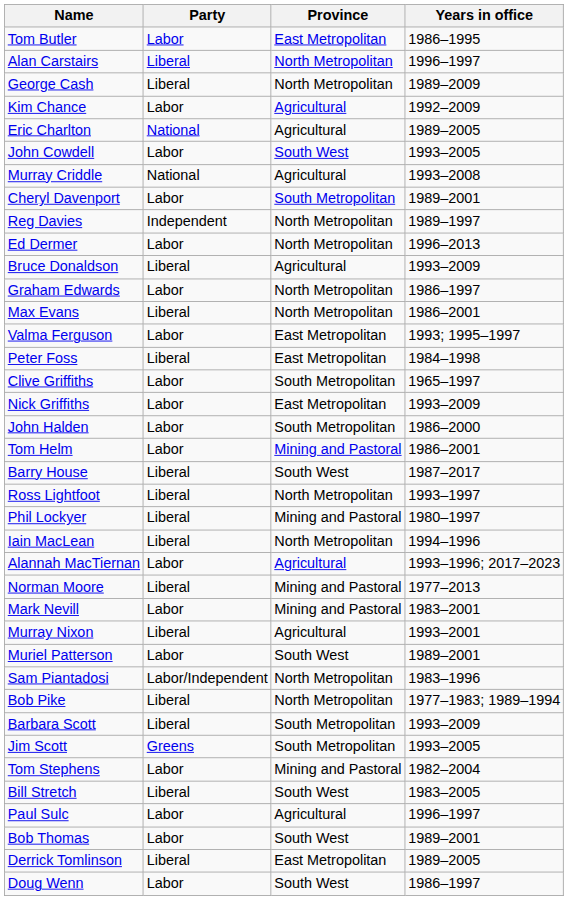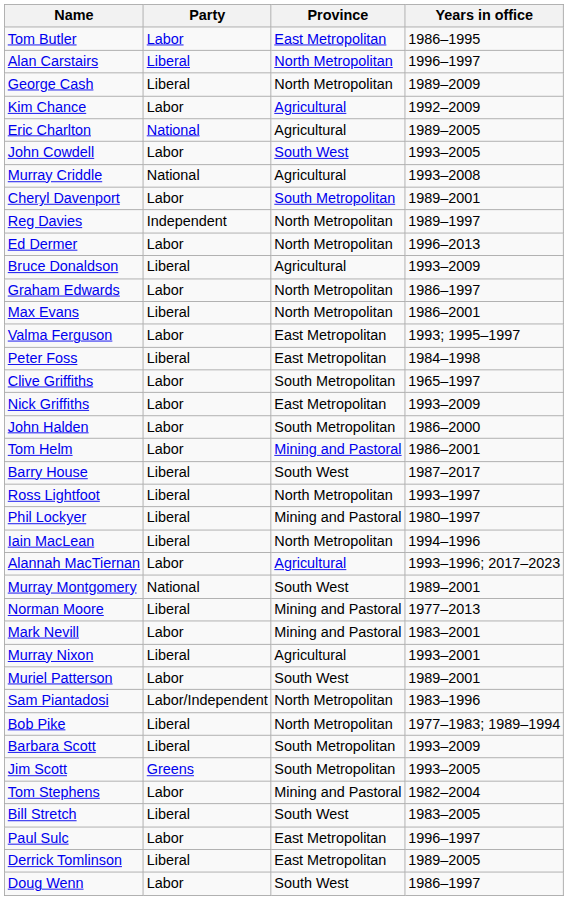+ row: Murray Montgomery | National | South West | 1989–2001
Paul Sulc | Province: Agricultural -> East Metropolitan
- row: Bob Thomas | Labor | South West | 1989–2001
